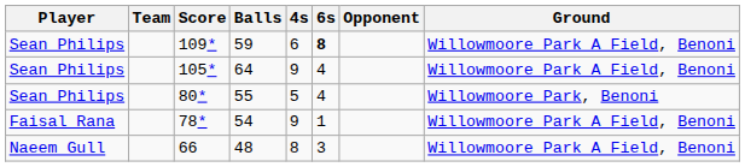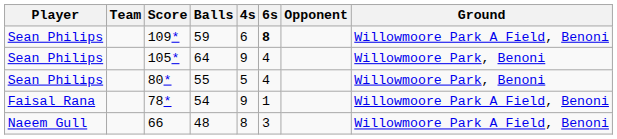105* | Ground: Willowmoore Park A Field, Benoni -> Willowmoore Park, Benoni
